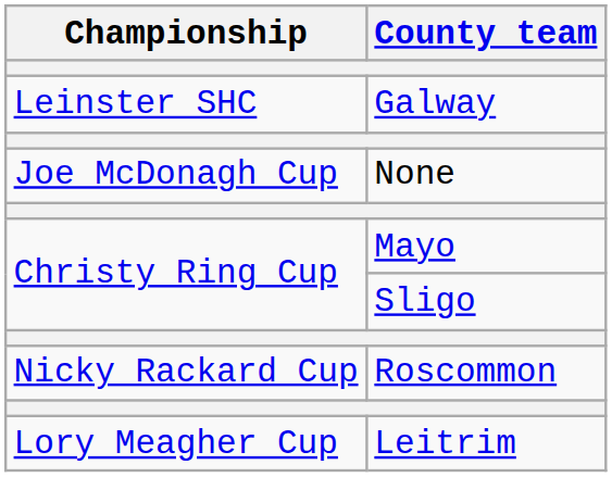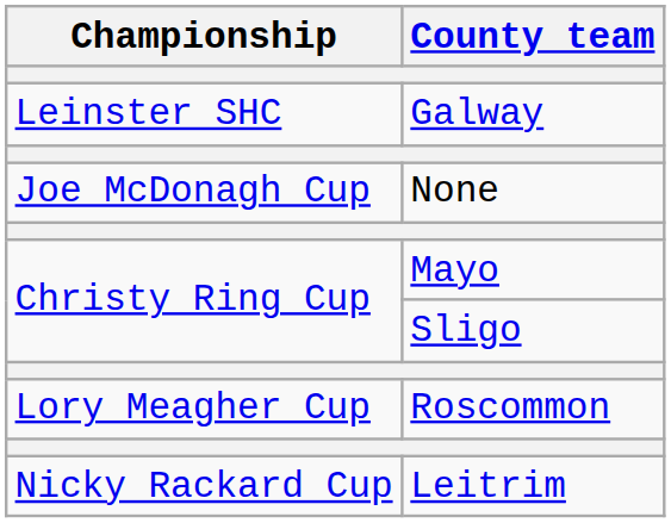Roscommon | Championship: Nicky Rackard Cup -> Lory Meagher Cup
Leitrim | Championship: Lory Meagher Cup -> Nicky Rackard Cup
